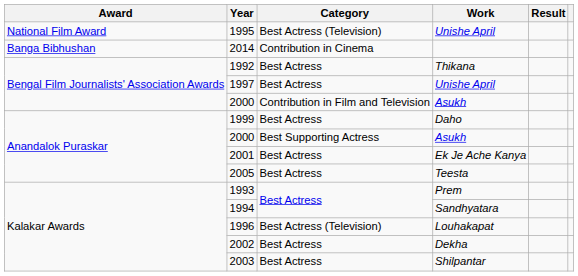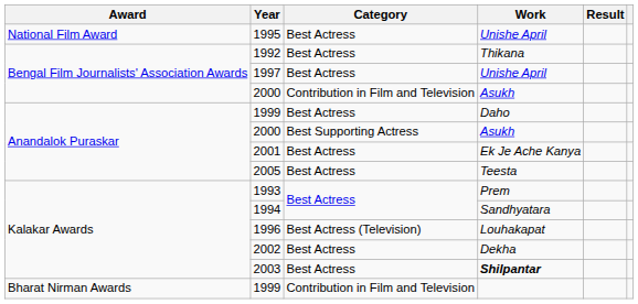1995 | Category: Best Actress (Television) -> Best Actress
- row: Banga Bibhushan | 2014 | Contribution in Cinema
2003 | Work: normal -> bold
+ row: Bharat Nirman Awards | 1999 | Contribution in Film and Television
